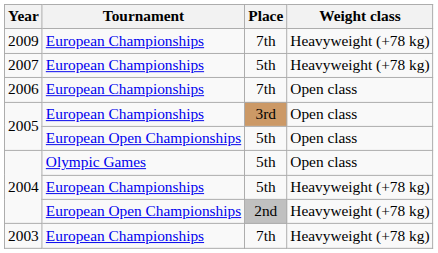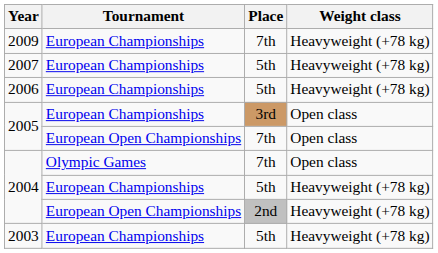2006 | Place: 7th -> 5th
2006 | Weight class: Open class -> Heavyweight (+78 kg)
2005 / European Open Championships | Place: 5th -> 7th
2004 / Olympic Games | Place: 5th -> 7th
2003 | Place: 7th -> 5th
